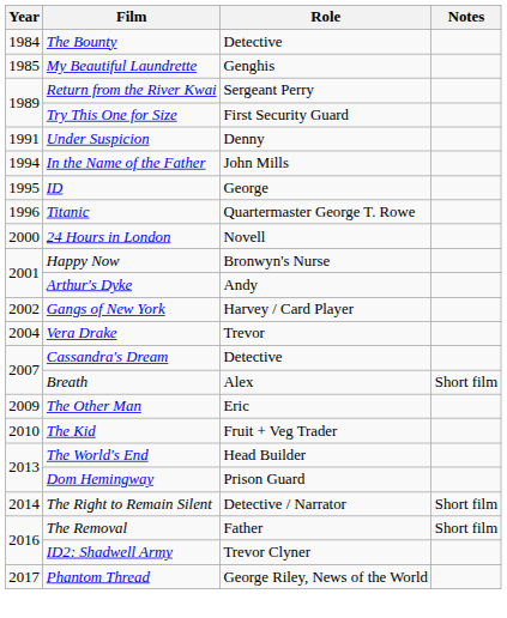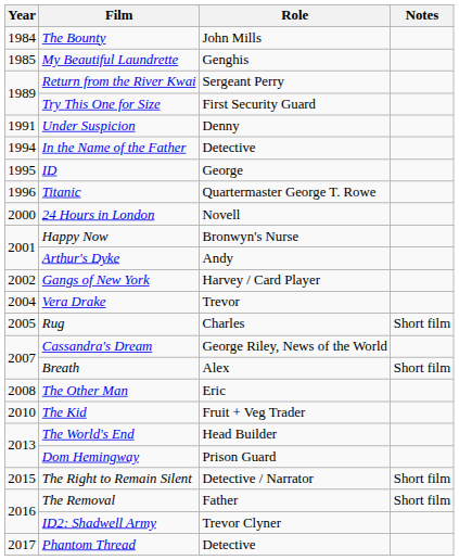The Bounty | Role: Detective -> John Mills
In the Name of the Father | Role: John Mills -> Detective
+ row: 2005 | Rug | Charles | Short film
Cassandra's Dream | Role: Detective -> George Riley, News of the World
The Other Man | Year: 2009 -> 2008
The Right to Remain Silent | Year: 2014 -> 2015
Phantom Thread | Role: George Riley, News of the World -> Detective
